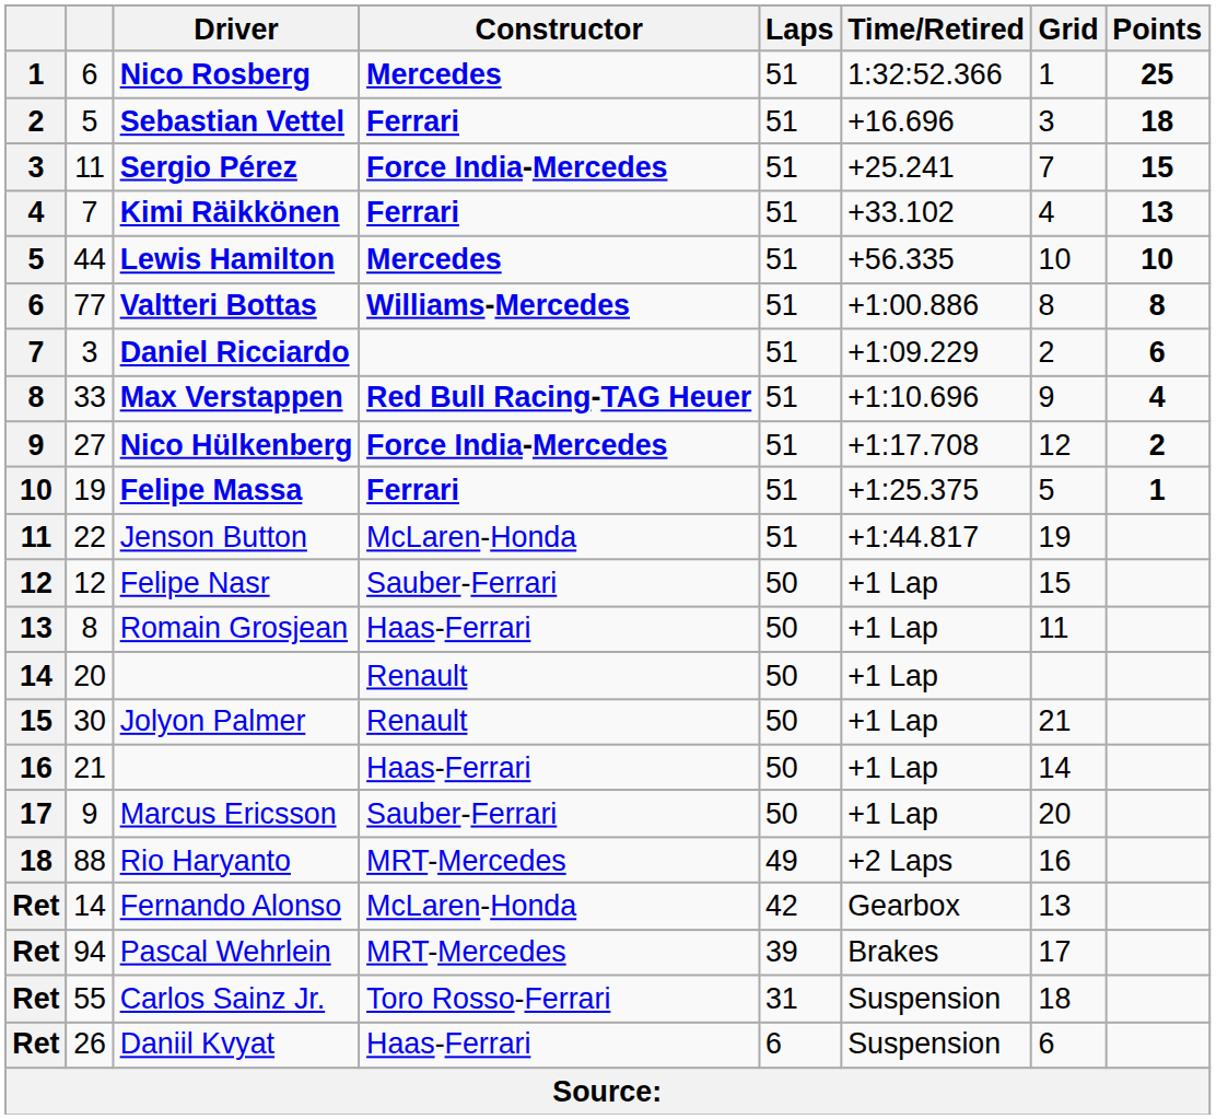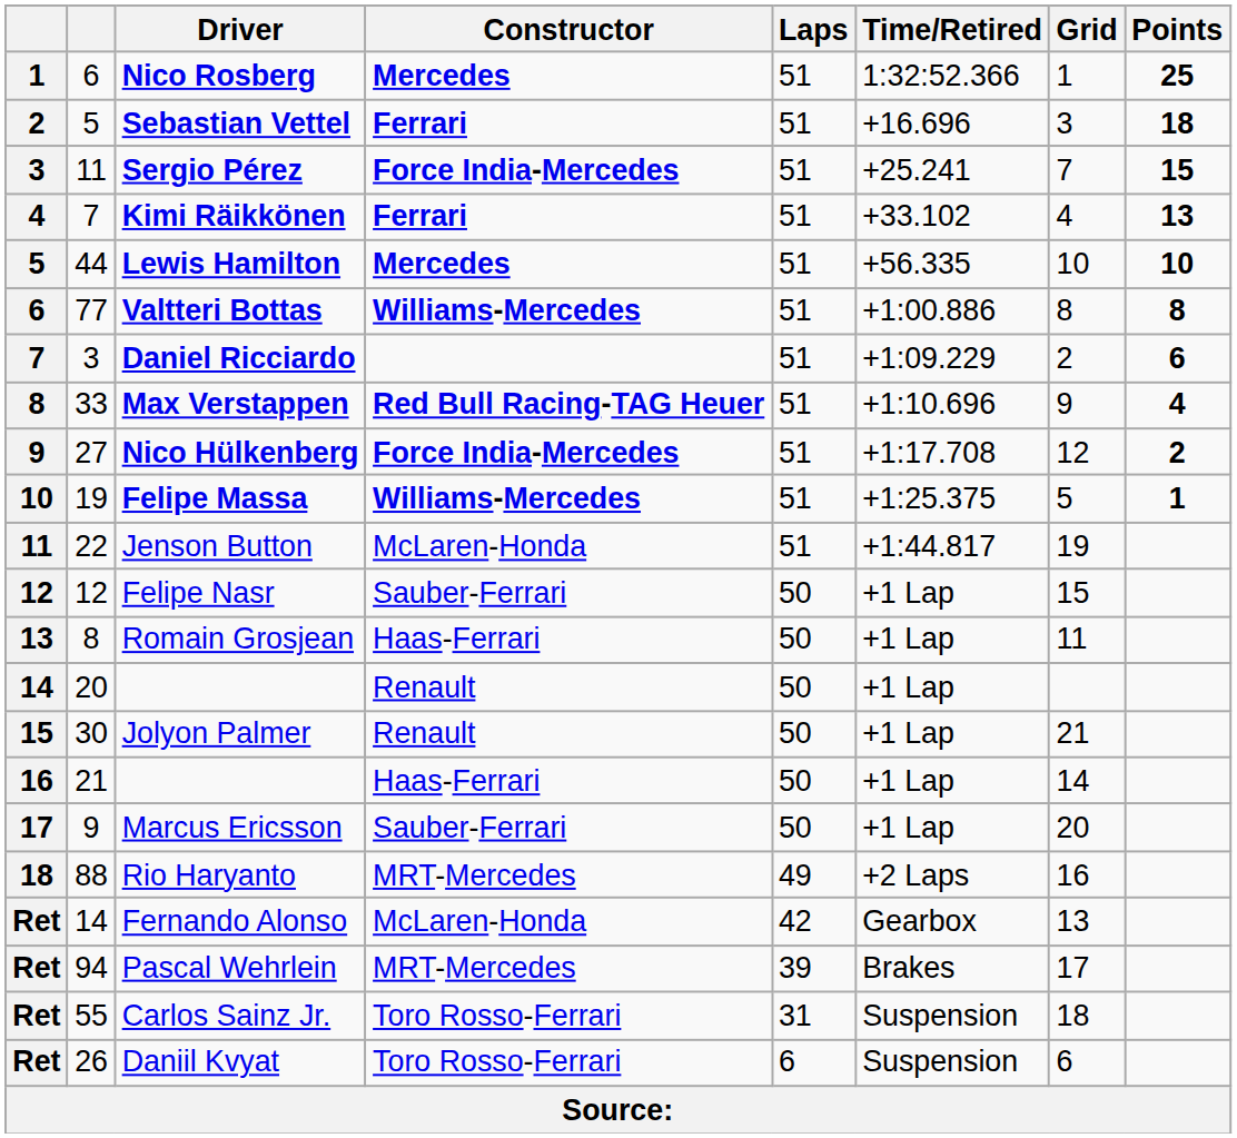Felipe Massa | Constructor: Ferrari -> Williams-Mercedes
Daniil Kvyat | Constructor: Haas-Ferrari -> Toro Rosso-Ferrari
